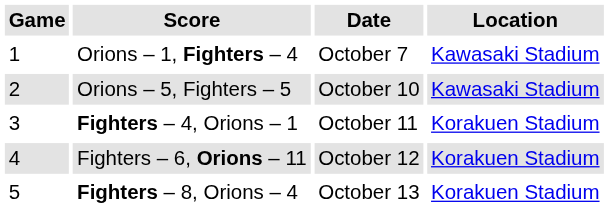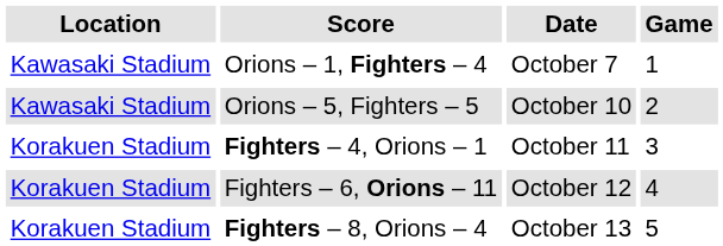columns swapped: Game <-> Location
